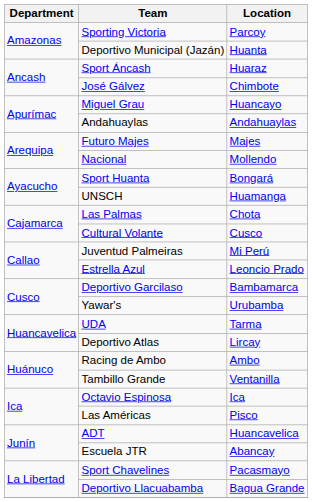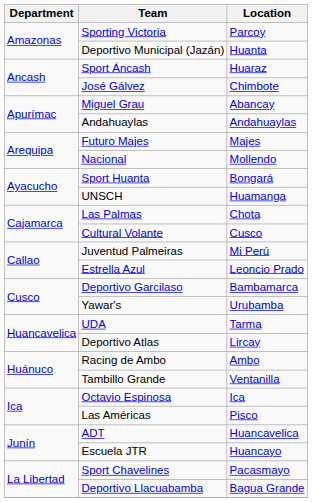Miguel Grau | Location: Huancayo -> Abancay
Escuela JTR | Location: Abancay -> Huancayo
